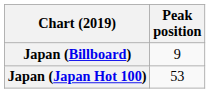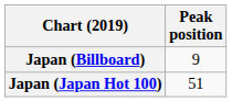Japan (Japan Hot 100) | Peak position: 53 -> 51
